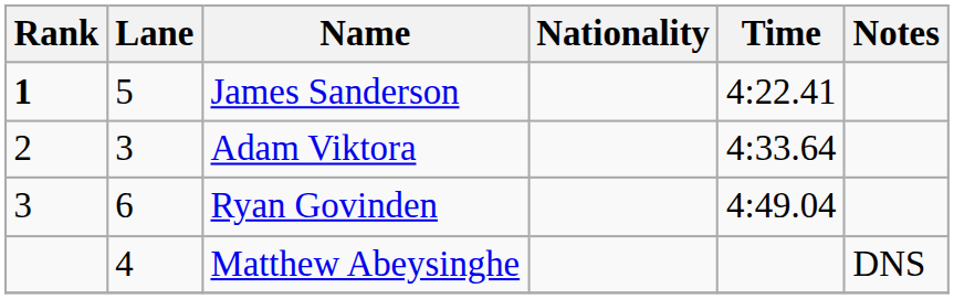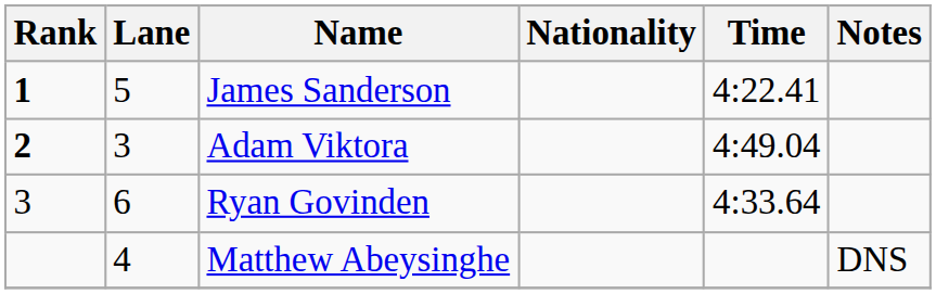Adam Viktora | Rank: normal -> bold
Adam Viktora | Time: 4:33.64 -> 4:49.04
Ryan Govinden | Time: 4:49.04 -> 4:33.64
